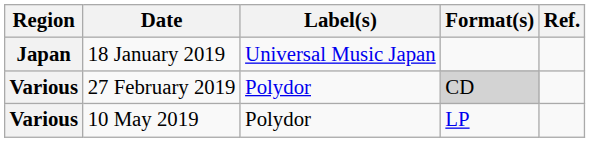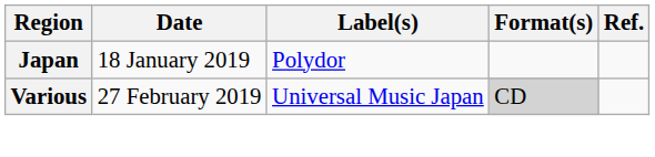18 January 2019 | Label(s): Universal Music Japan -> Polydor
27 February 2019 | Label(s): Polydor -> Universal Music Japan
- row: Various | 10 May 2019 | Polydor | LP
